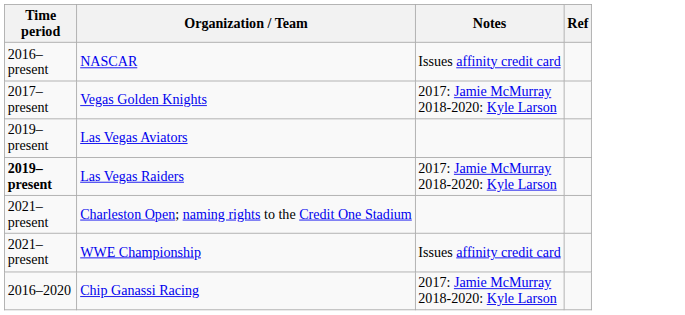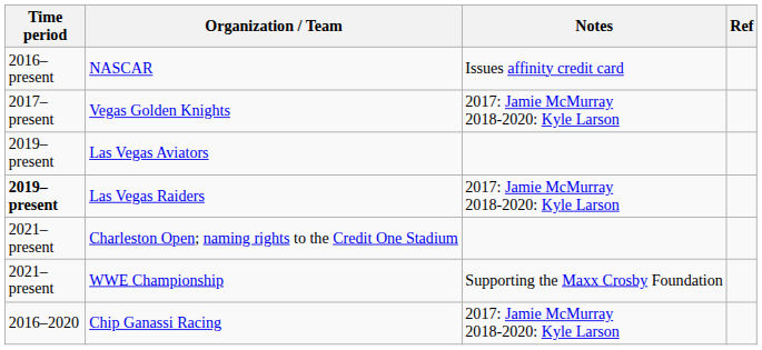WWE Championship | Notes: Issues affinity credit card -> Supporting the Maxx Crosby Foundation
